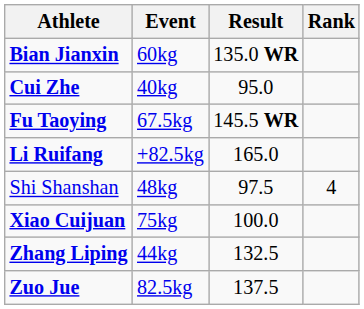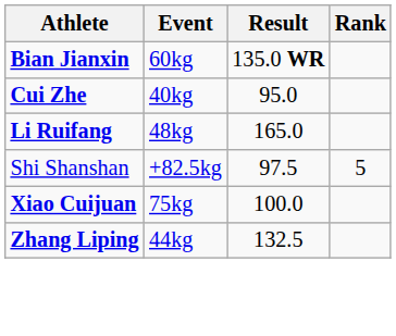- row: Fu Taoying | 67.5kg | 145.5 WR
Li Ruifang | Event: +82.5kg -> 48kg
Shi Shanshan | Event: 48kg -> +82.5kg
Shi Shanshan | Rank: 4 -> 5
- row: Zuo Jue | 82.5kg | 137.5
